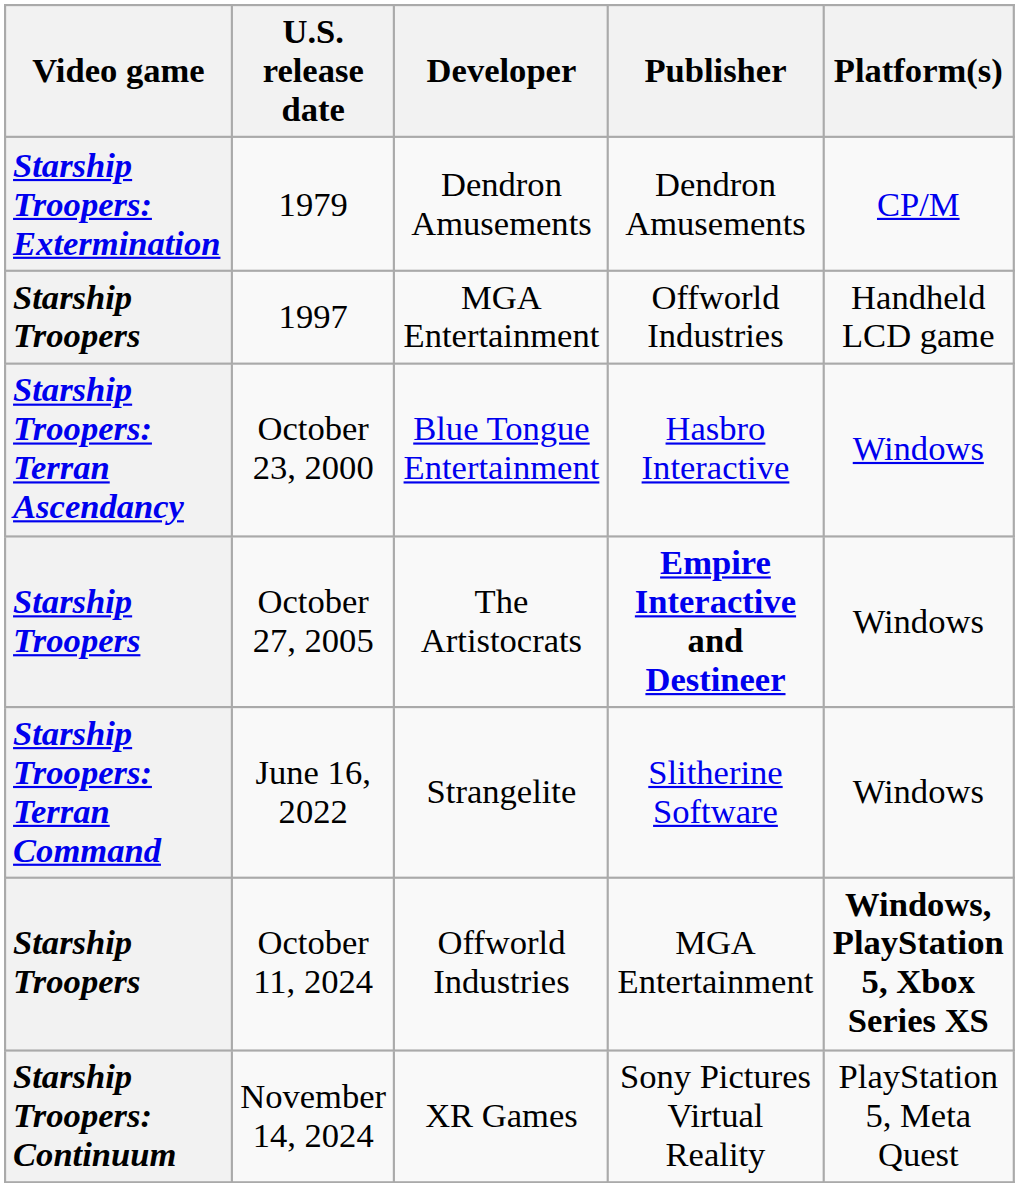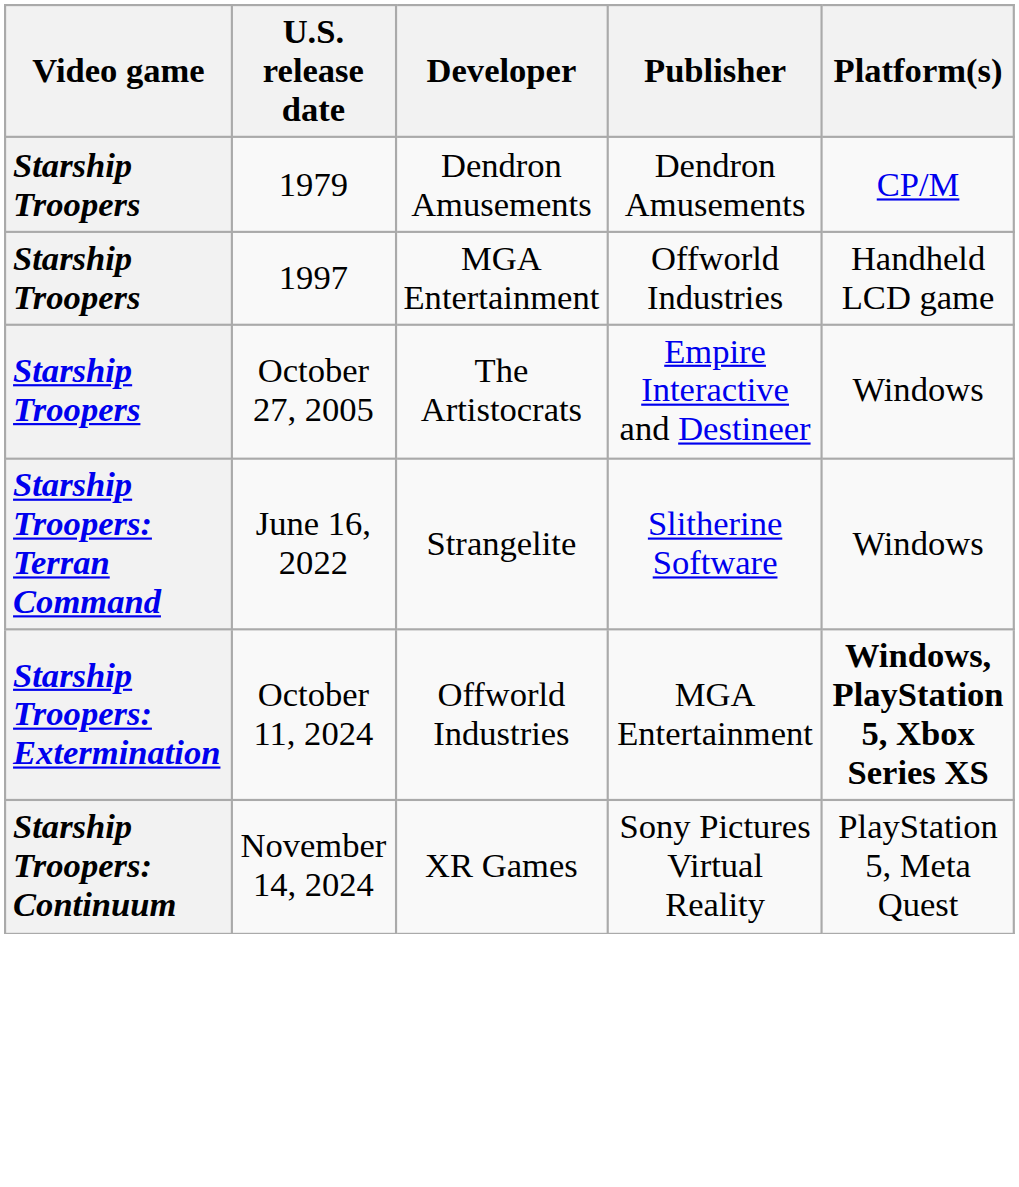1979 | Video game: Starship Troopers: Extermination -> Starship Troopers
- row: Starship Troopers: Terran Ascendancy | October 23, 2000 | Blue Tongue Entertainment | Hasbro Interactive | Windows
October 27, 2005 | Publisher: bold -> normal
October 11, 2024 | Video game: Starship Troopers -> Starship Troopers: Extermination
